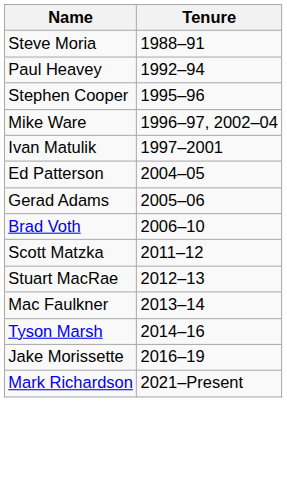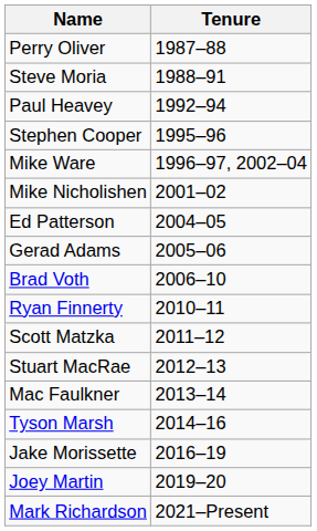+ row: Perry Oliver | 1987–88
- row: Ivan Matulik | 1997–2001
+ row: Mike Nicholishen | 2001–02
+ row: Ryan Finnerty | 2010–11
+ row: Joey Martin | 2019–20
